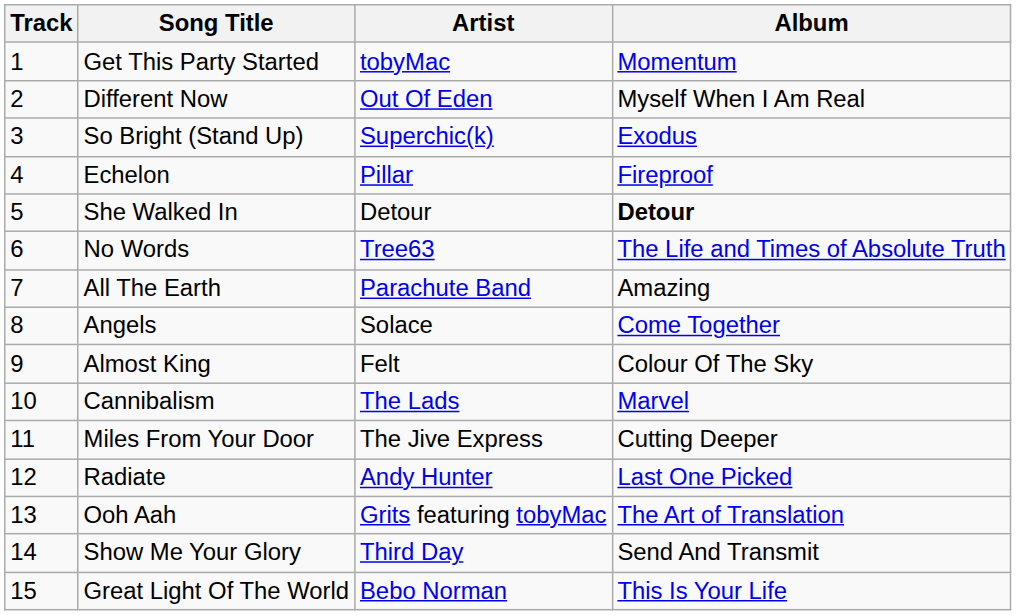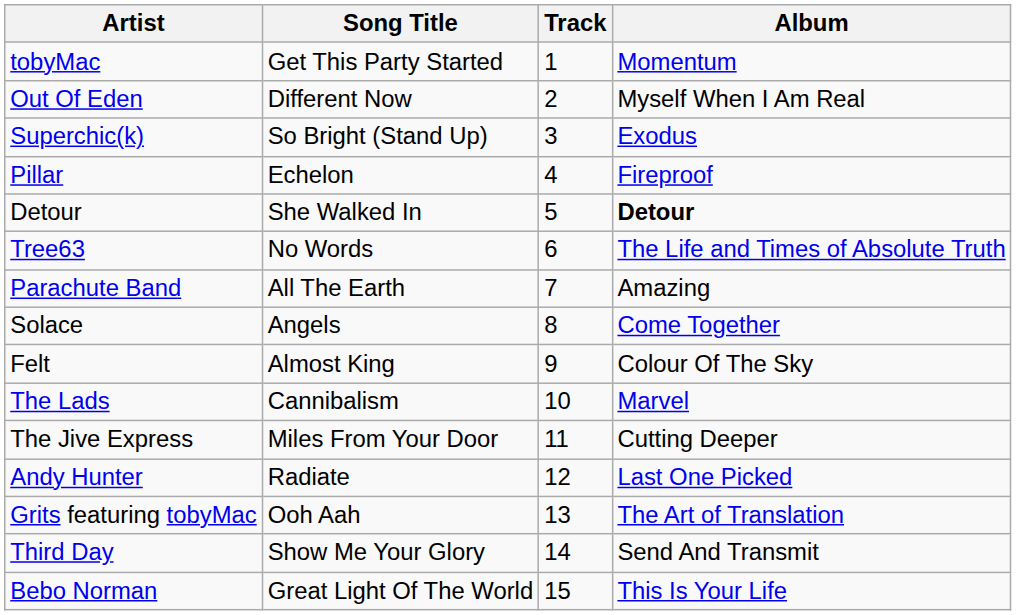columns swapped: Track <-> Artist
